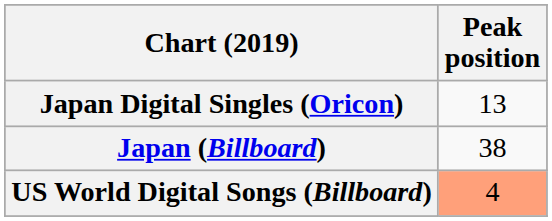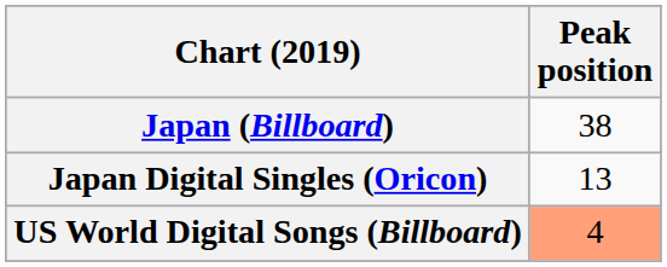rows swapped: Japan (Billboard) <-> Japan Digital Singles (Oricon)
